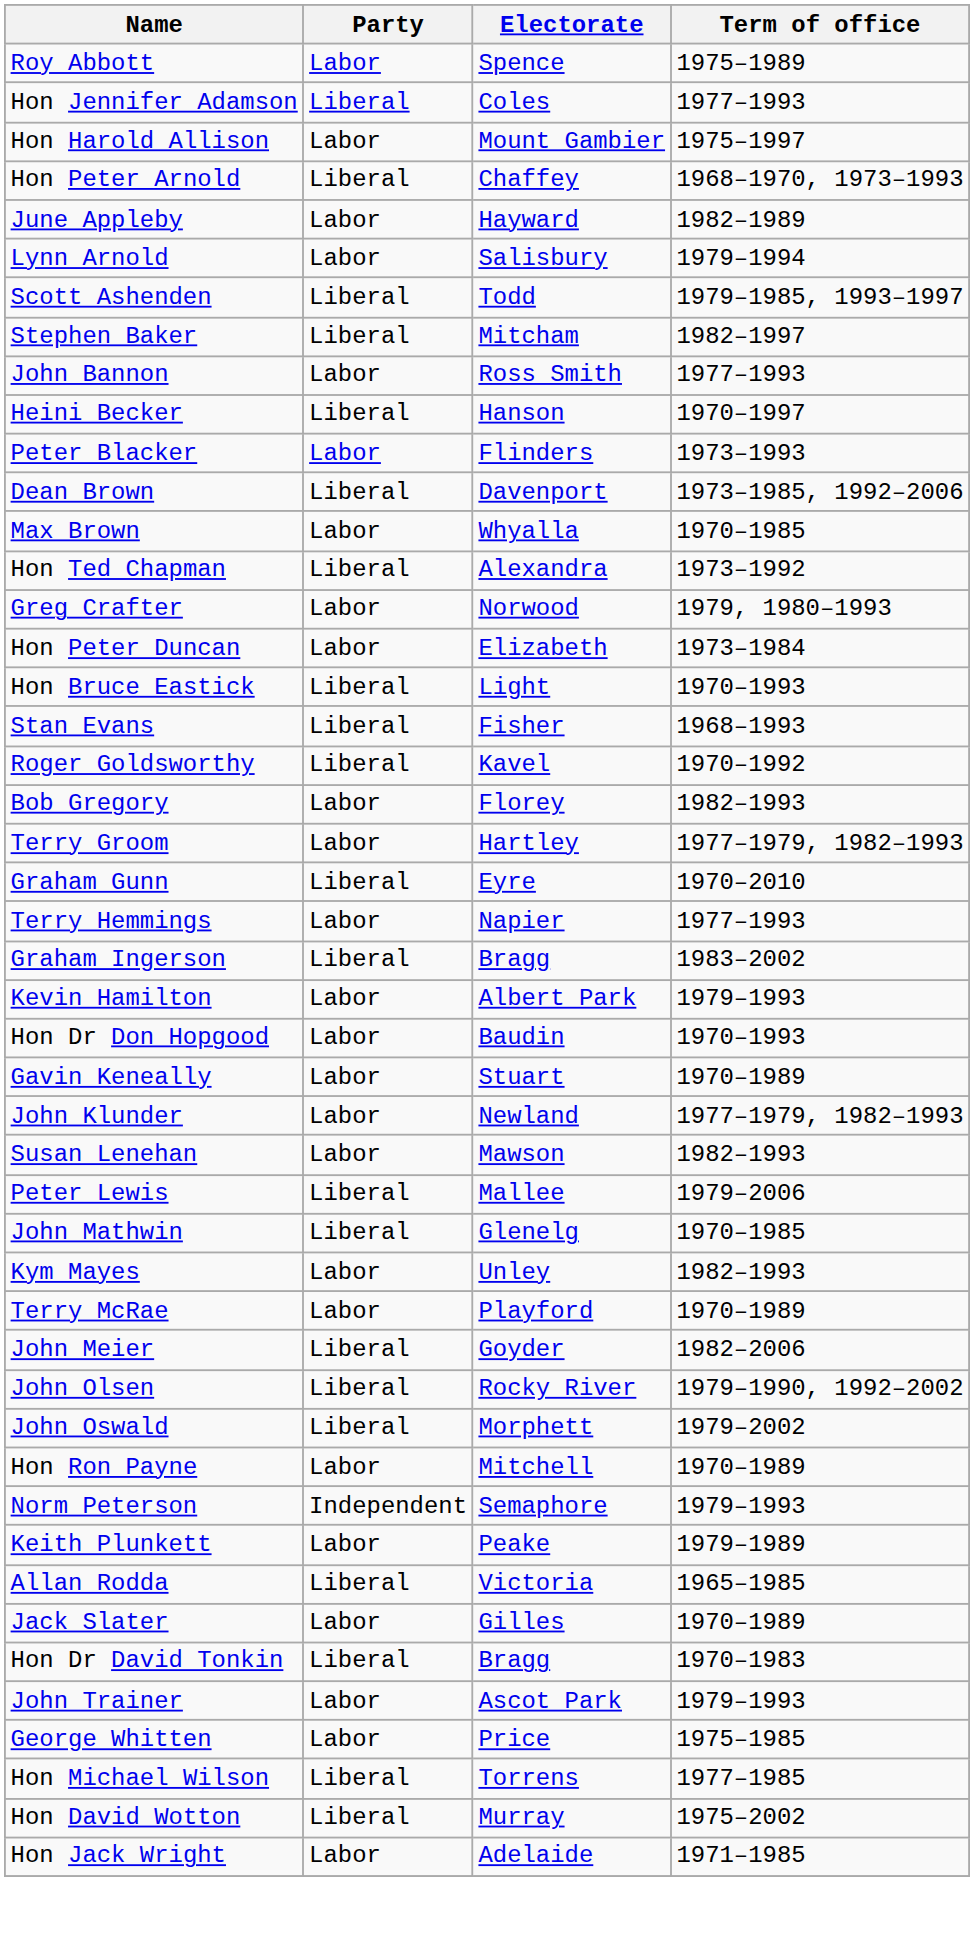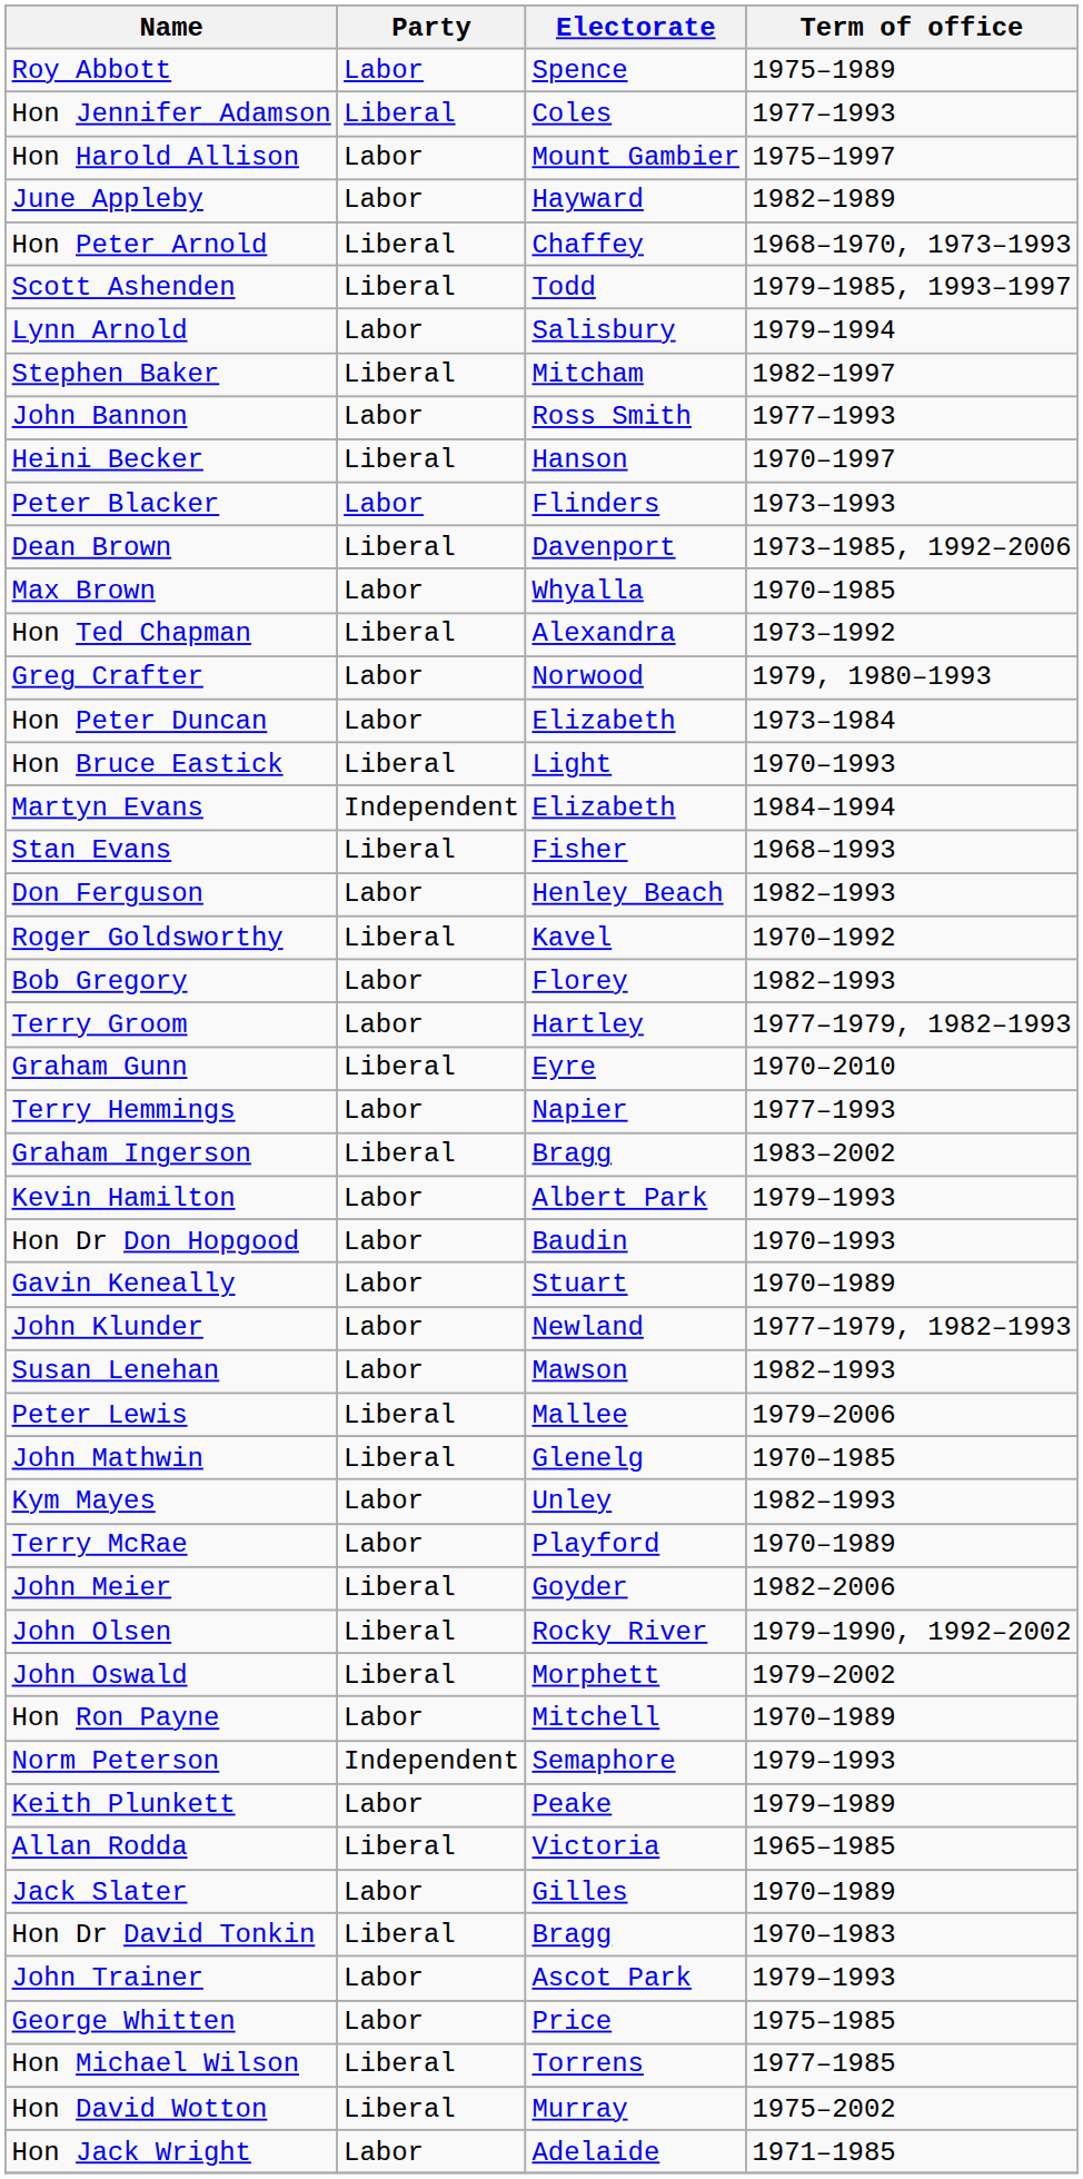rows swapped: June Appleby <-> Hon Peter Arnold
rows swapped: Lynn Arnold <-> Scott Ashenden
+ row: Martyn Evans | Independent | Elizabeth | 1984–1994
+ row: Don Ferguson | Labor | Henley Beach | 1982–1993
